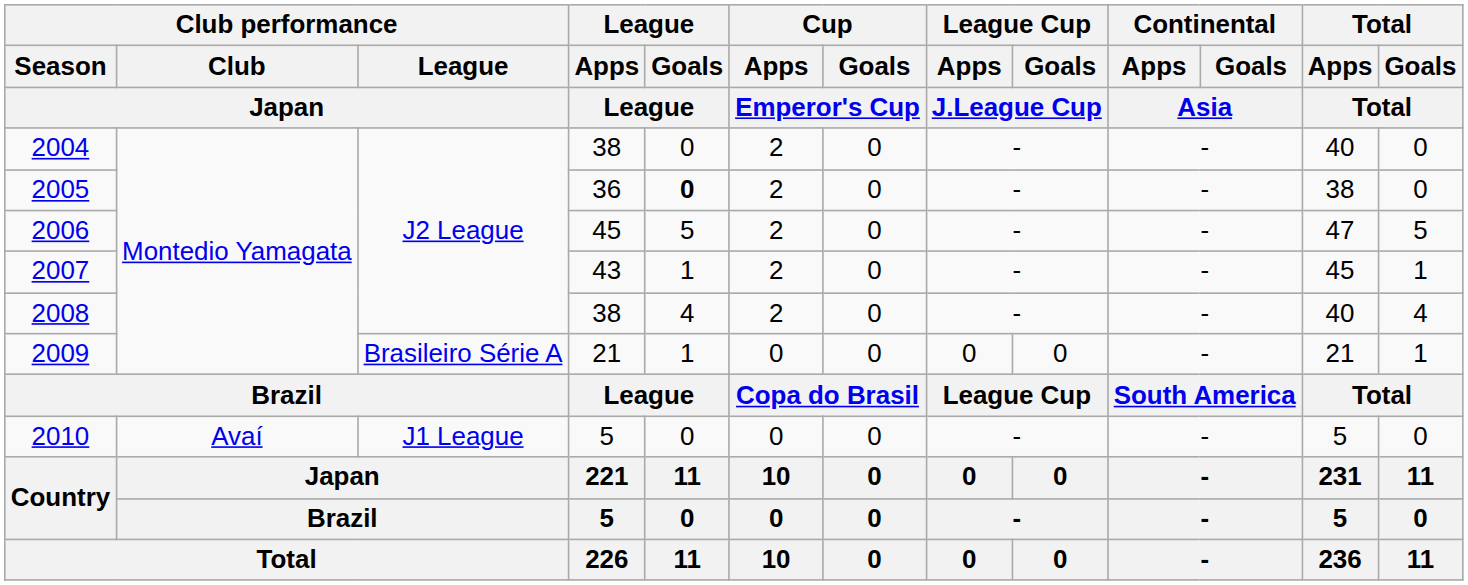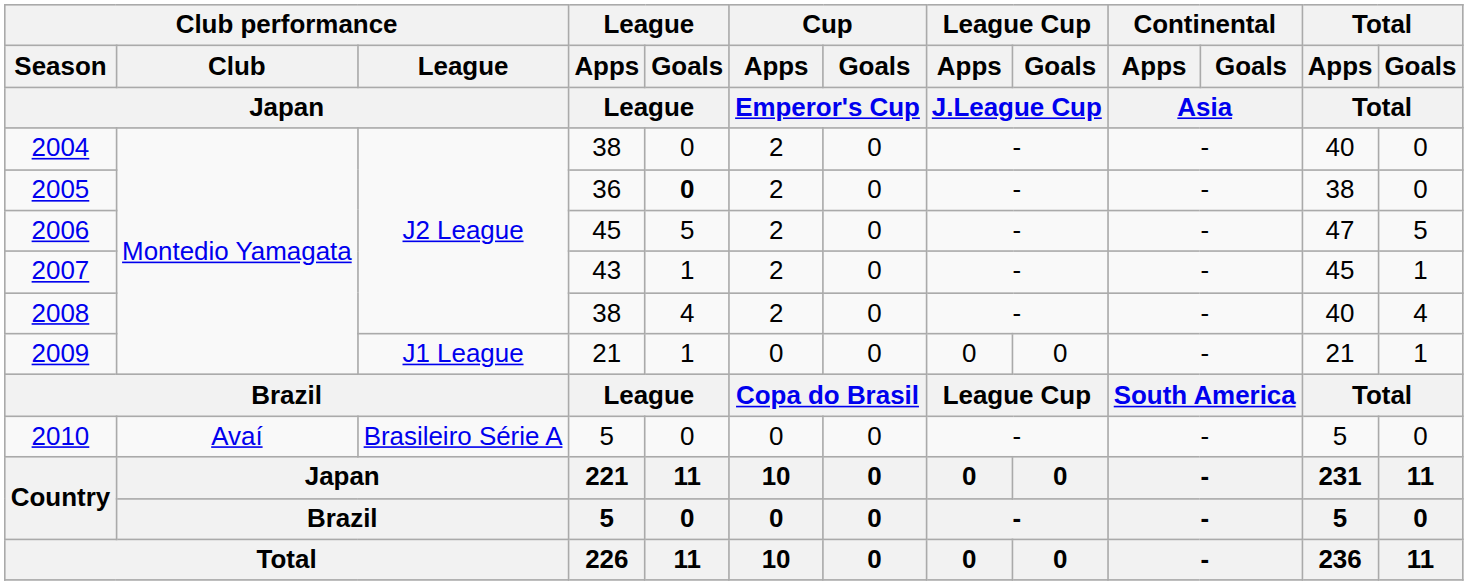2009 | Club performance / League / Japan: Brasileiro Série A -> J1 League
2010 | Club performance / League / Japan: J1 League -> Brasileiro Série A
